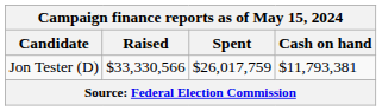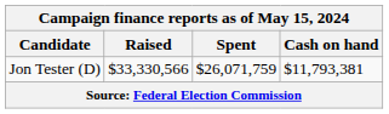Jon Tester (D) | Spent: $26,017,759 -> $26,071,759
